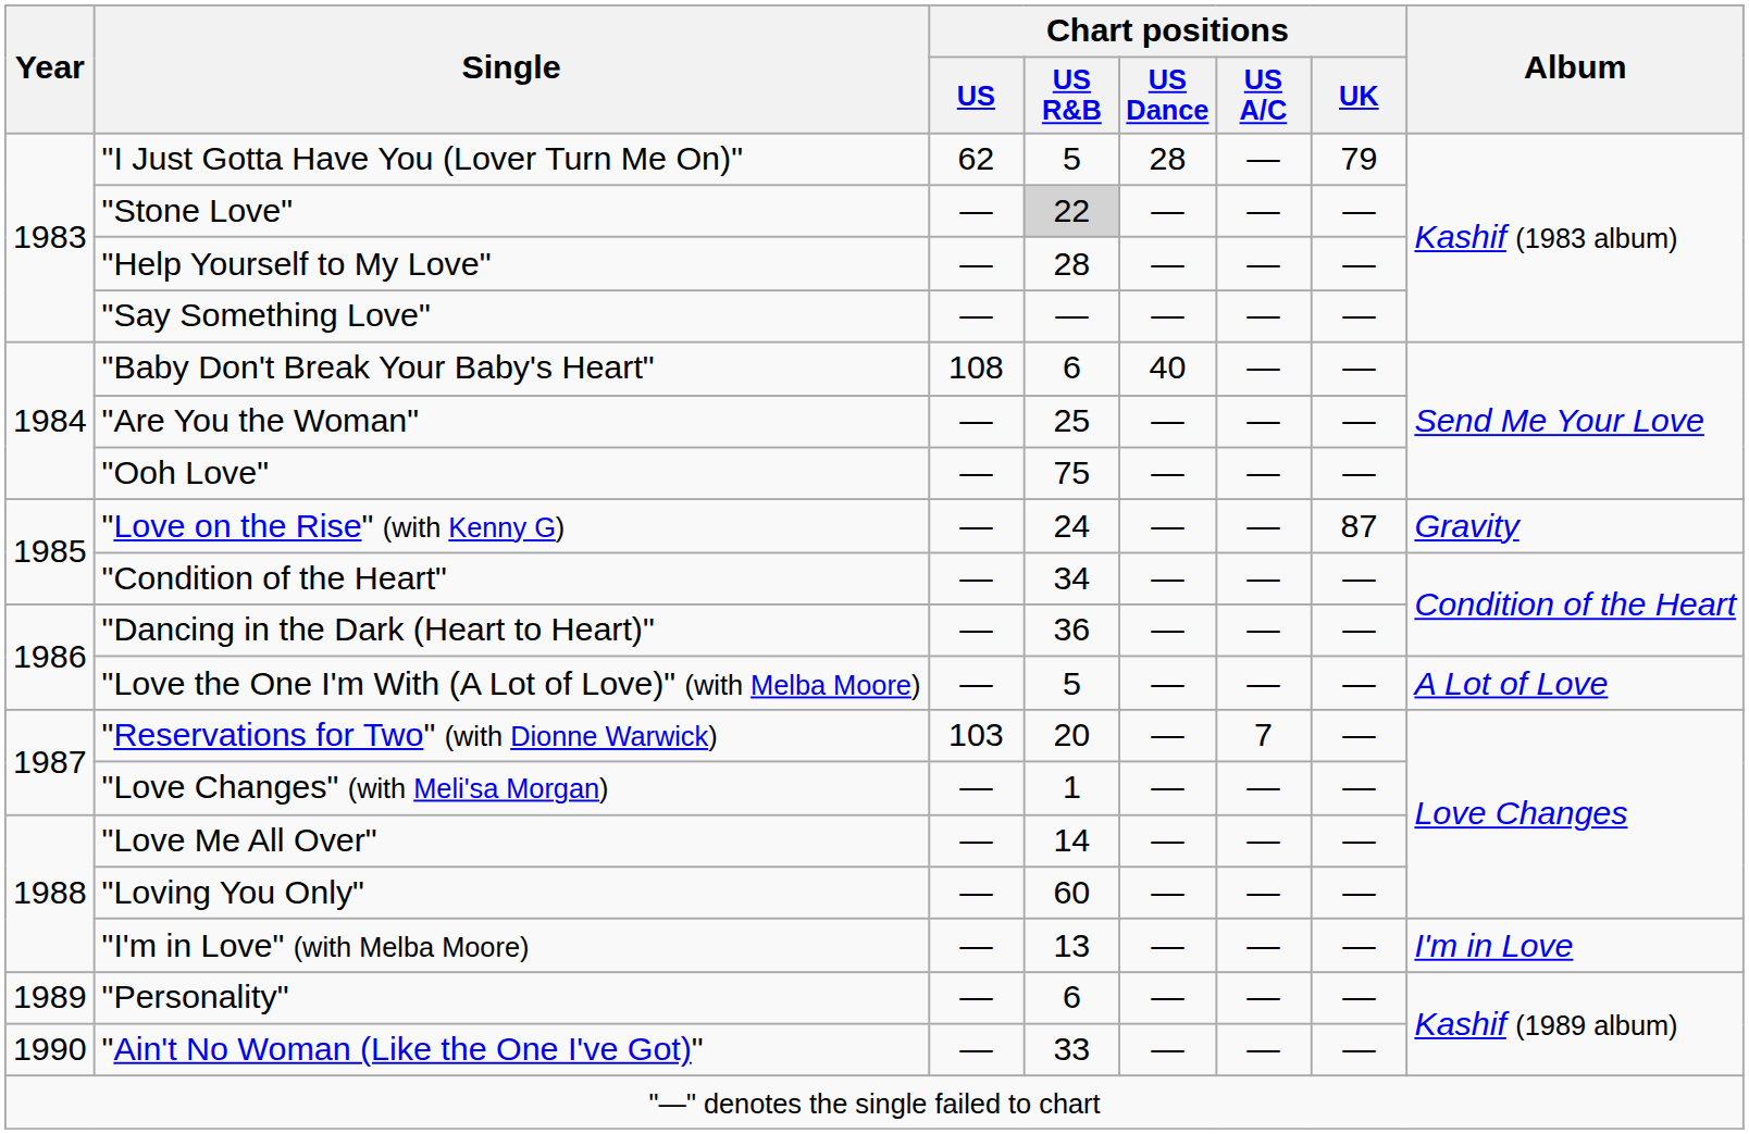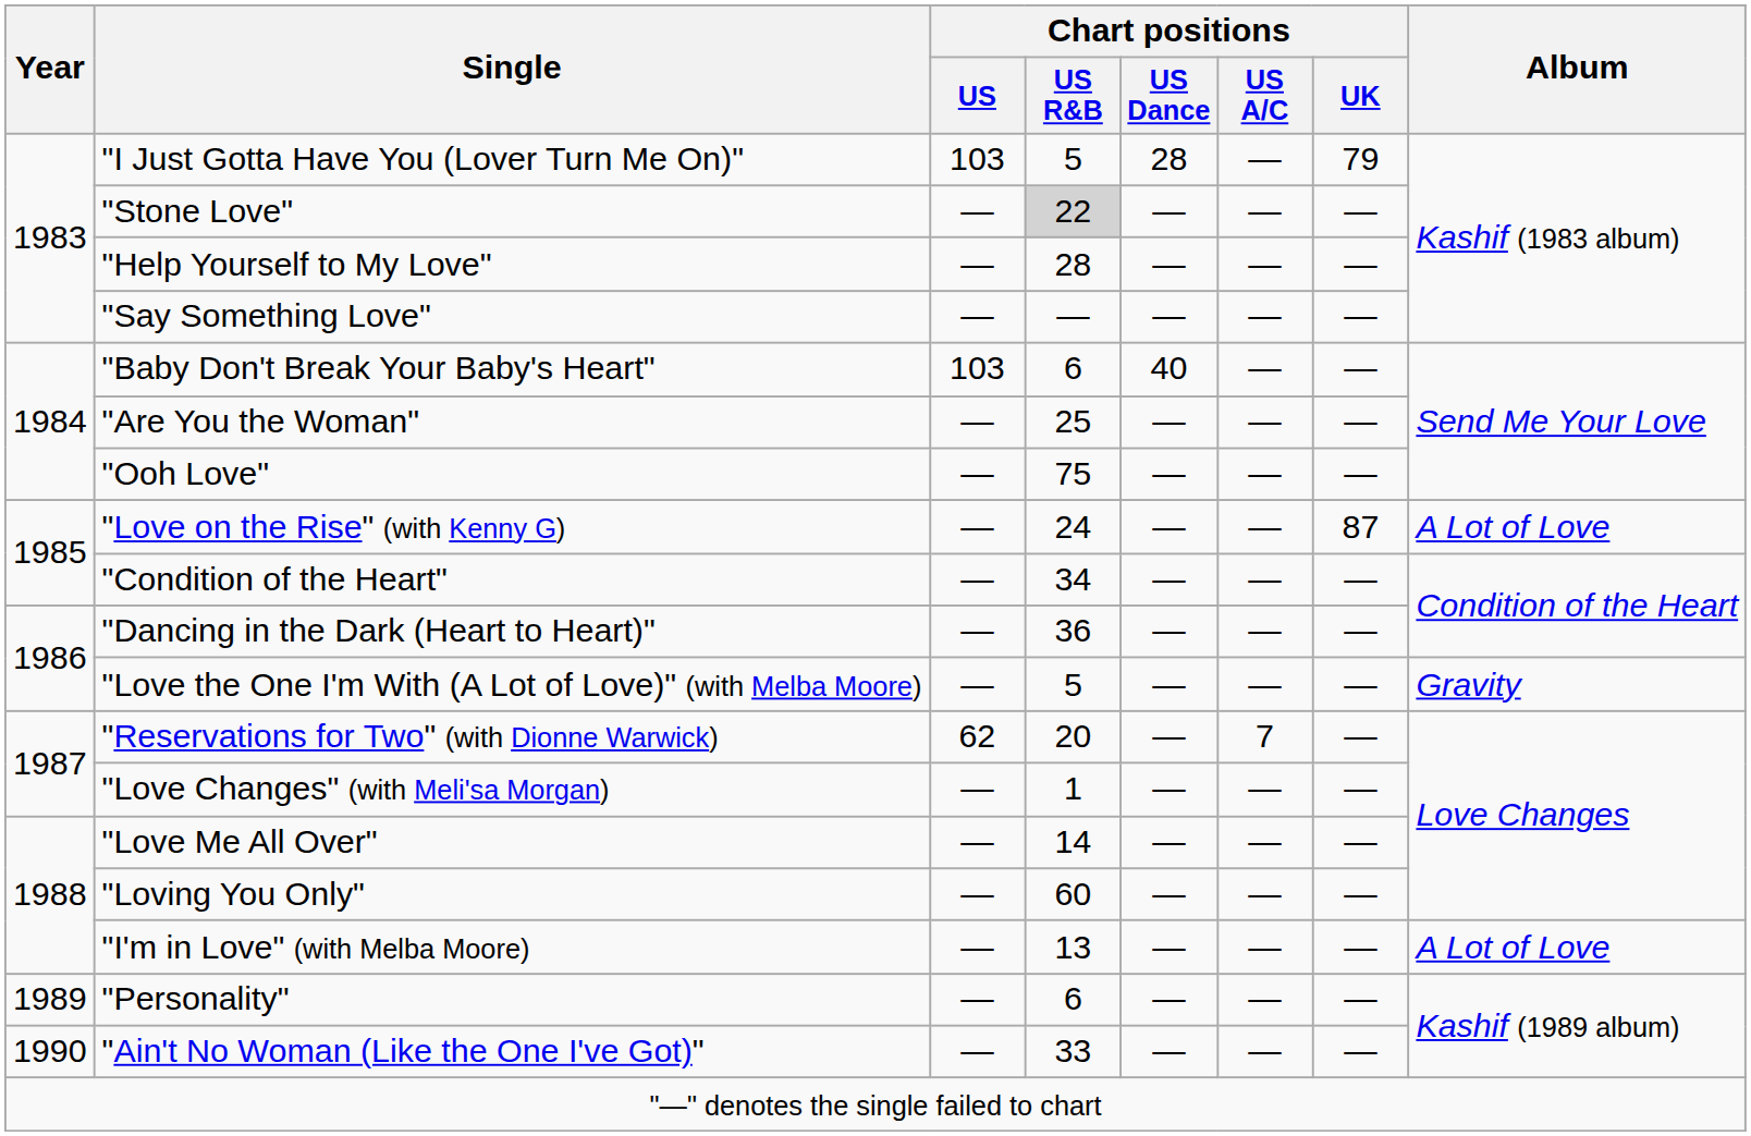"I Just Gotta Have You (Lover Turn Me On)" | Chart positions / US: 62 -> 103
"Baby Don't Break Your Baby's Heart" | Chart positions / US: 108 -> 103
"Love on the Rise" (with Kenny G) | Album: Gravity -> A Lot of Love
"Love the One I'm With (A Lot of Love)" (with Melba Moore) | Album: A Lot of Love -> Gravity
"Reservations for Two" (with Dionne Warwick) | Chart positions / US: 103 -> 62
"I'm in Love" (with Melba Moore) | Album: I'm in Love -> A Lot of Love
